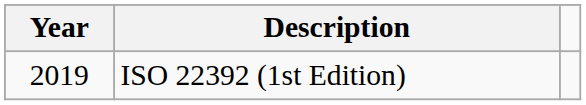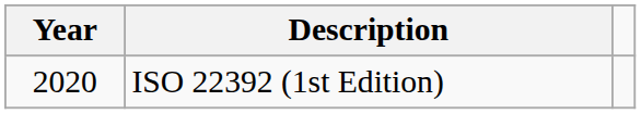ISO 22392 (1st Edition) | Year: 2019 -> 2020
